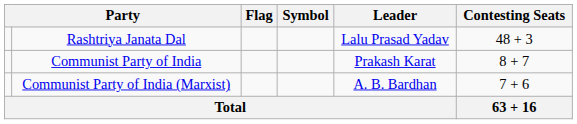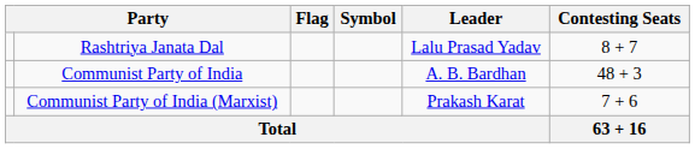Rashtriya Janata Dal | Contesting Seats: 48 + 3 -> 8 + 7
Communist Party of India | Leader: Prakash Karat -> A. B. Bardhan
Communist Party of India | Contesting Seats: 8 + 7 -> 48 + 3
Communist Party of India (Marxist) | Leader: A. B. Bardhan -> Prakash Karat
